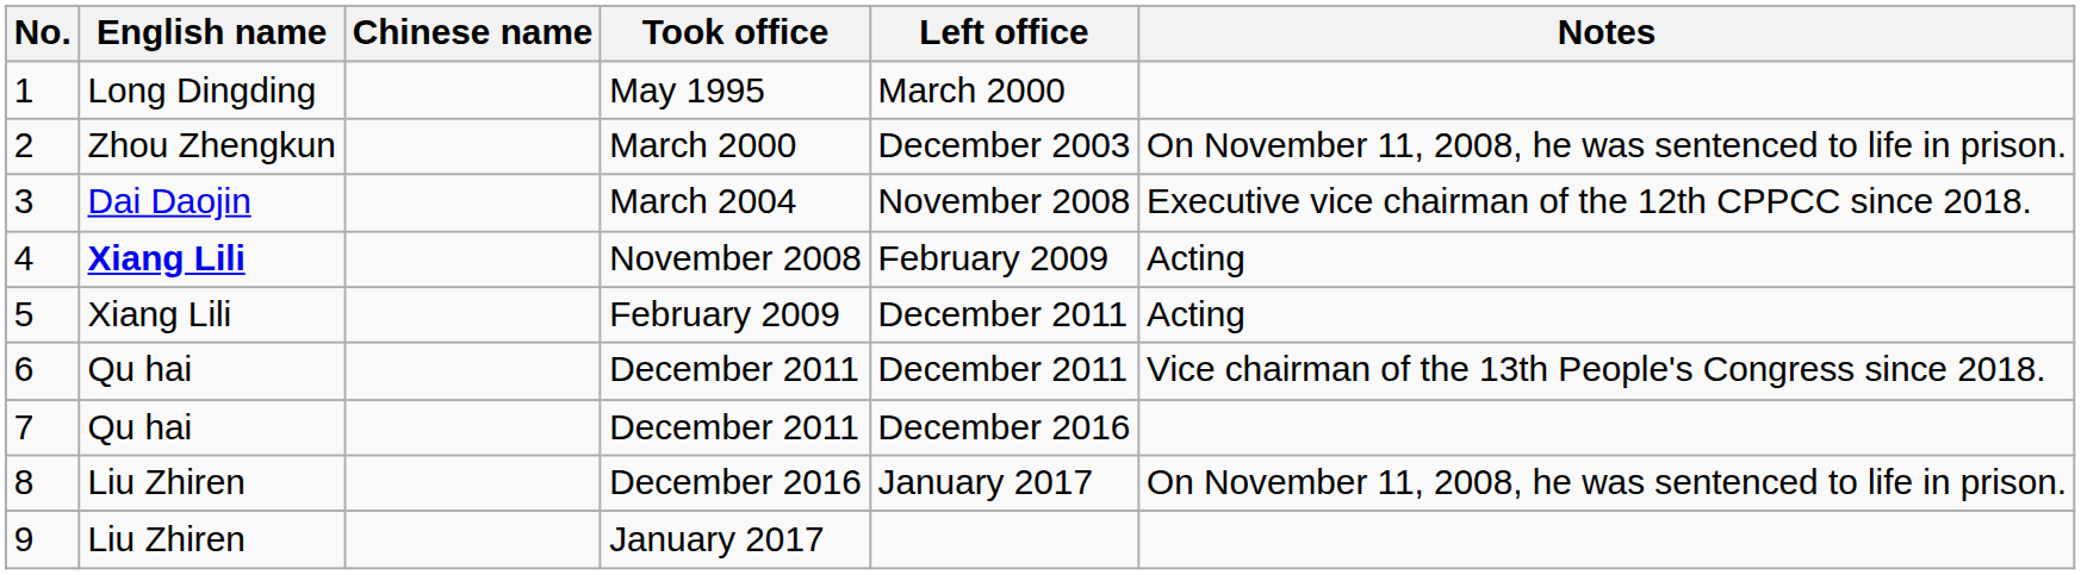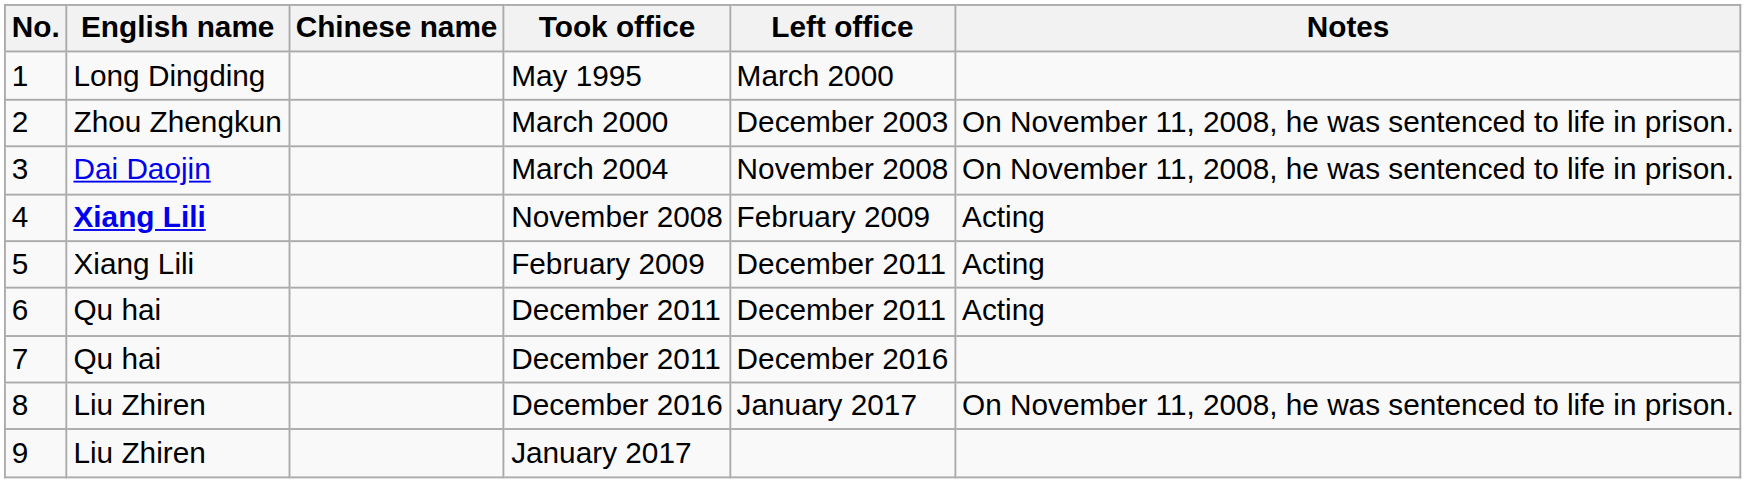3 | Notes: Executive vice chairman of the 12th CPPCC since 2018. -> On November 11, 2008, he was sentenced to life in prison.
6 | Notes: Vice chairman of the 13th People's Congress since 2018. -> Acting
